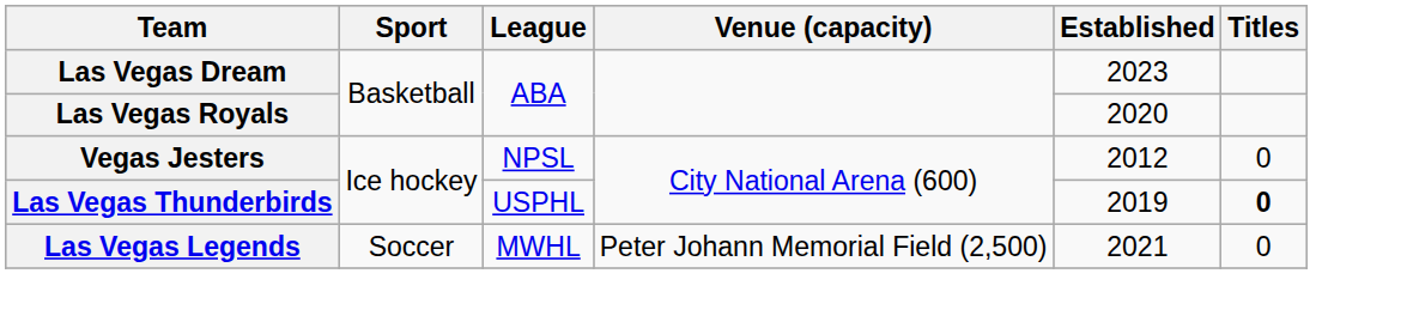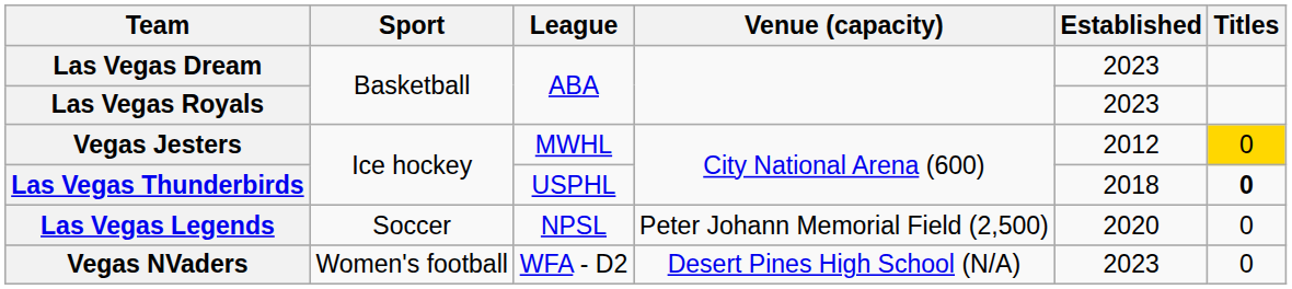Las Vegas Royals | Established: 2020 -> 2023
Vegas Jesters | League: NPSL -> MWHL
Vegas Jesters | Titles: no background -> gold background
Las Vegas Thunderbirds | Established: 2019 -> 2018
Las Vegas Legends | League: MWHL -> NPSL
Las Vegas Legends | Established: 2021 -> 2020
+ row: Vegas NVaders | Women's football | WFA - D2 | Desert Pines High School (N/A) | 2023 | 0
